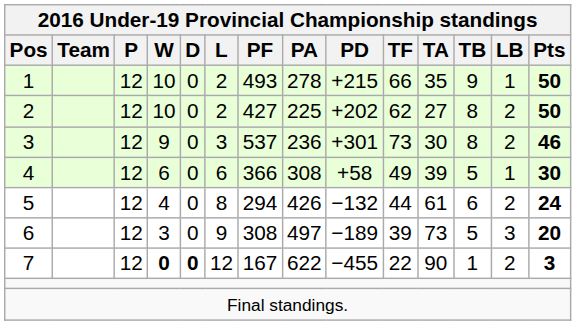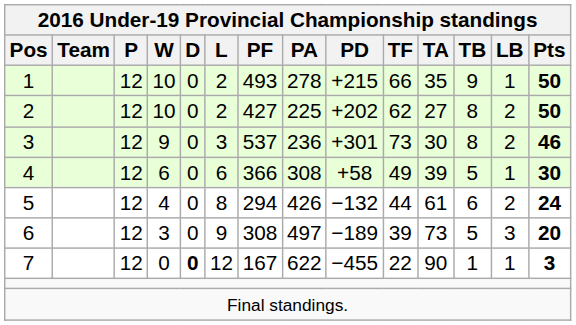7 | W: bold -> normal
7 | LB: 2 -> 1
